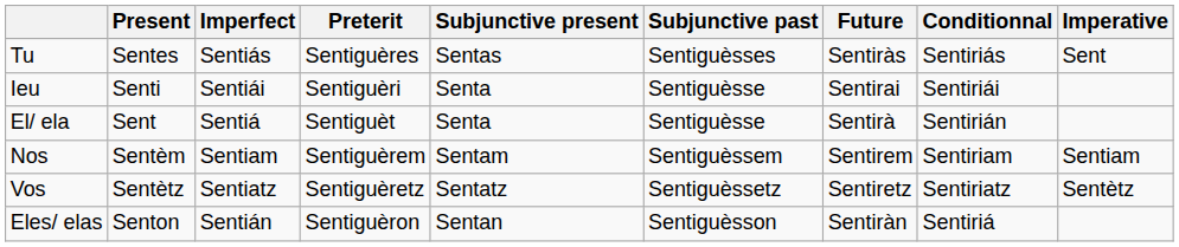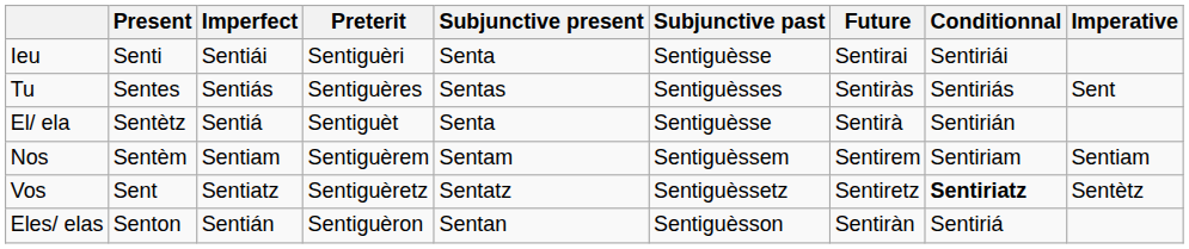rows swapped: Ieu <-> Tu
El/ ela | Present: Sent -> Sentètz
Vos | Present: Sentètz -> Sent
Vos | Conditionnal: normal -> bold
